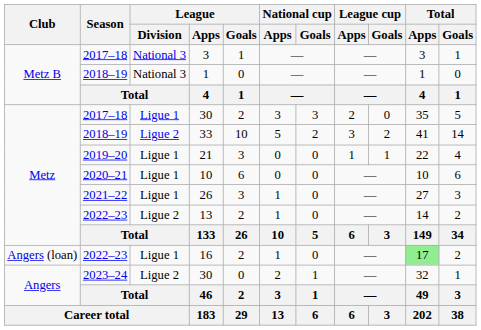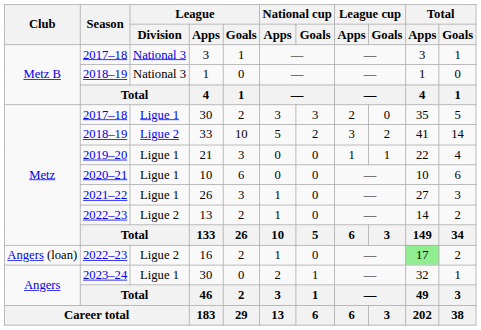16 | League / Division: Ligue 1 -> Ligue 2
2023–24 / 30 | League / Division: Ligue 2 -> Ligue 1
